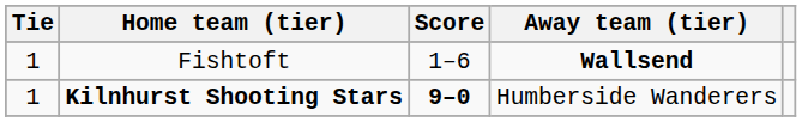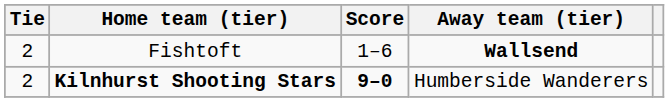Fishtoft | Tie: 1 -> 2
Kilnhurst Shooting Stars | Tie: 1 -> 2
